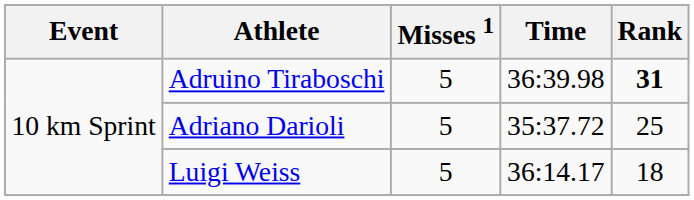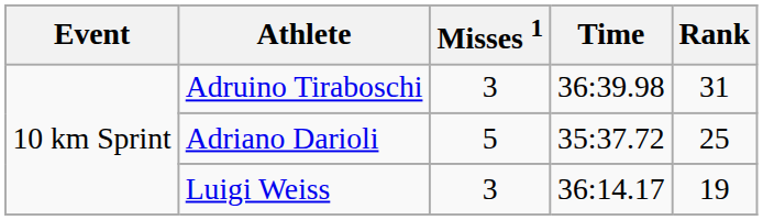Adruino Tiraboschi | Misses 1: 5 -> 3
Adruino Tiraboschi | Rank: bold -> normal
Luigi Weiss | Misses 1: 5 -> 3
Luigi Weiss | Rank: 18 -> 19
